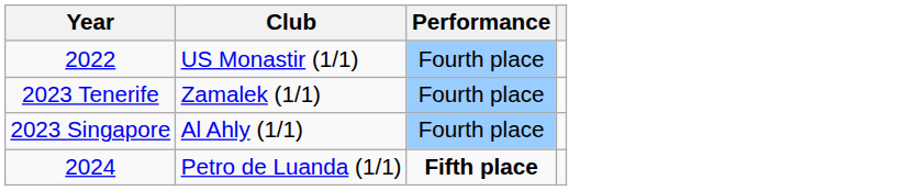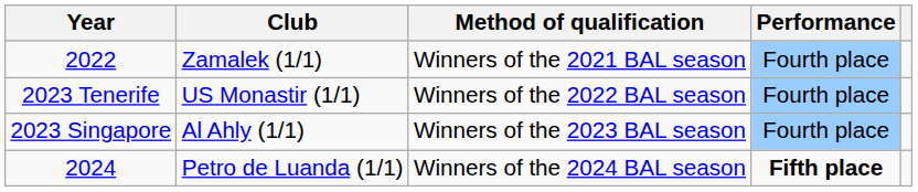+ column: Method of qualification | Winners of the 2021 BAL season | Winners of the 2022 BAL season | Winners of the 2023 BAL season | Winners of the 2024 BAL season
2022 | Club: US Monastir (1/1) -> Zamalek (1/1)
2023 Tenerife | Club: Zamalek (1/1) -> US Monastir (1/1)
